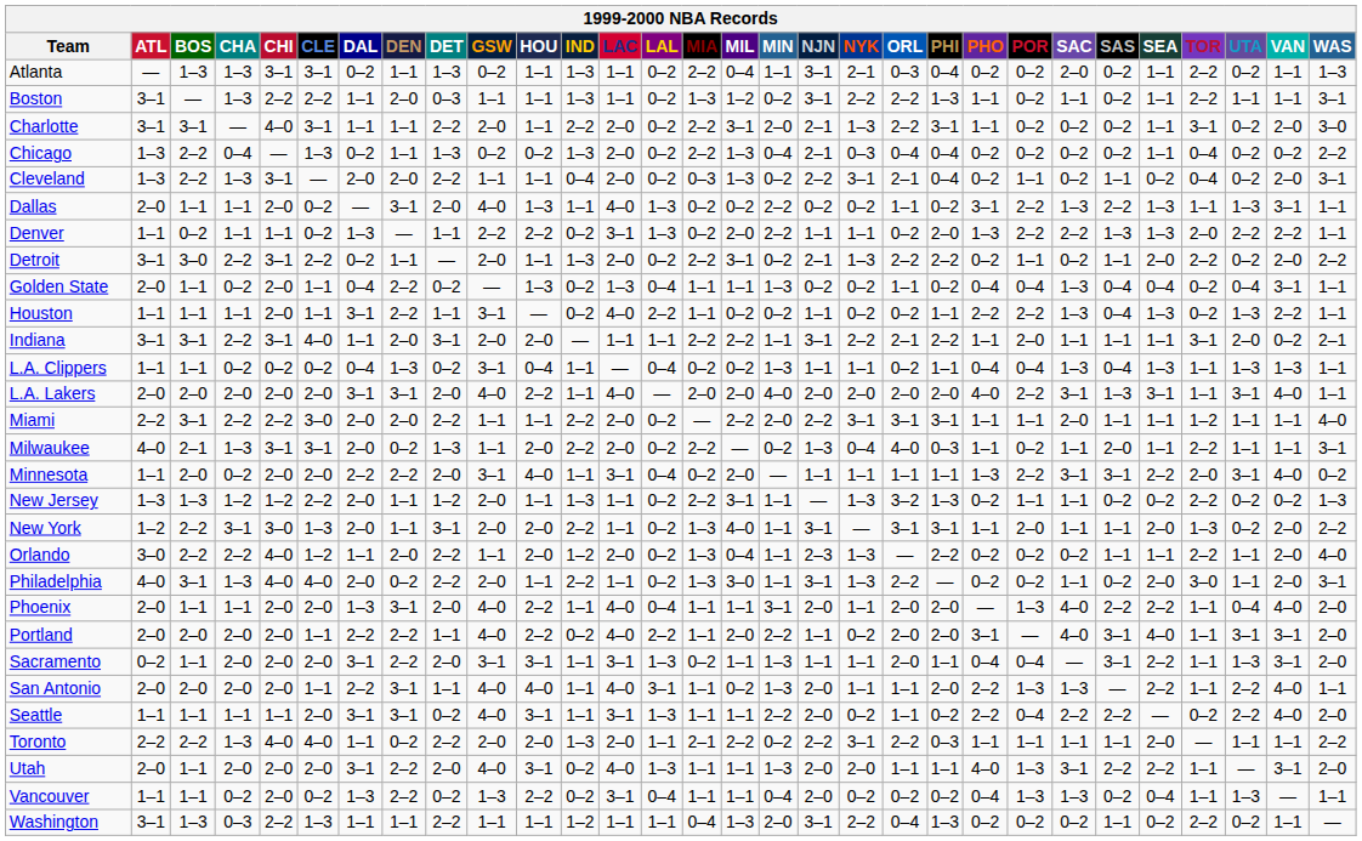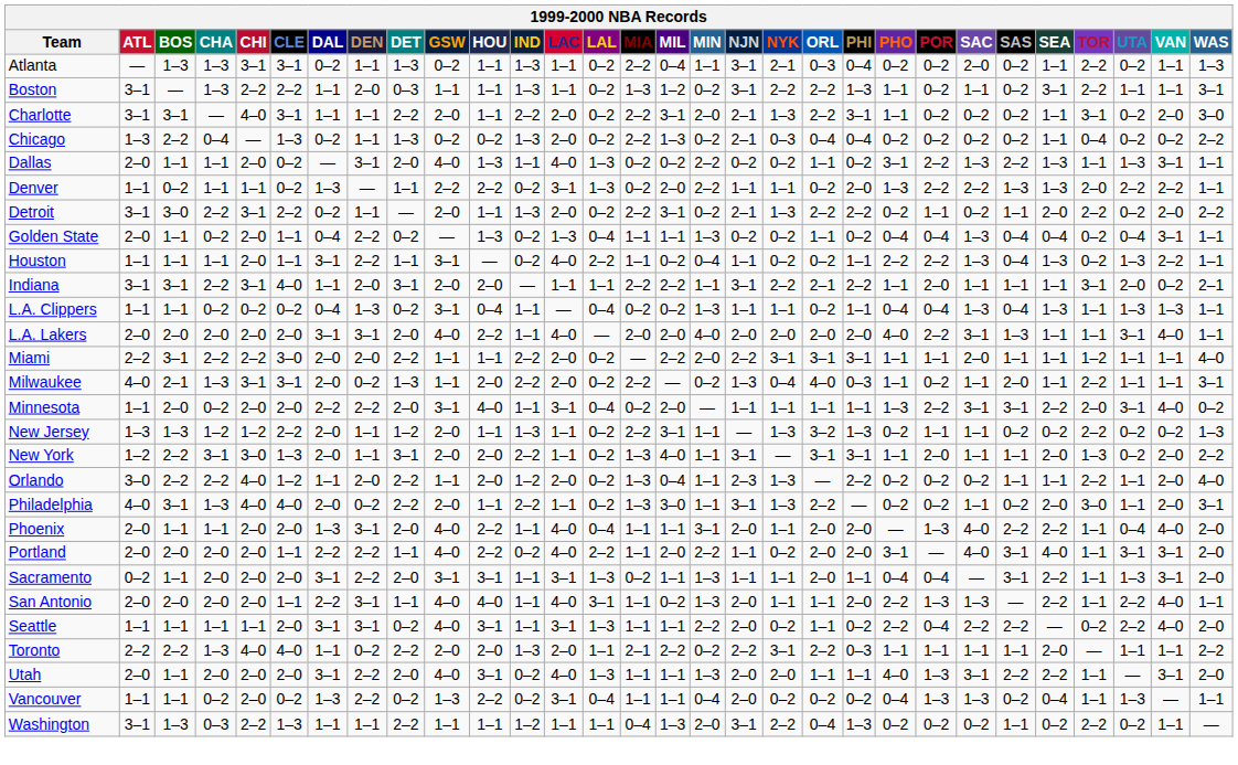Boston | SEA: 1–1 -> 3–1
Chicago | MIN: 0–4 -> 0–2
- row: Cleveland | 1–3 | 2–2 | 1–3 | 3–1 | — | 2–0 | 2–0 | 2–2 | 1–1 | 1–1 | 0–4 | 2–0 | 0–2 | 0–3 | 1–3 | 0–2 | 2–2 | 3–1 | 2–1 | 0–4 | 0–2 | 1–1 | 0–2 | 1–1 | 0–2 | 0–4 | 0–2 | 2–0 | 3–1
Houston | MIN: 0–2 -> 0–4
L.A. Lakers | SEA: 3–1 -> 1–1
